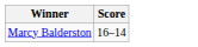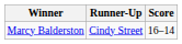+ column: Runner-Up | Cindy Street
